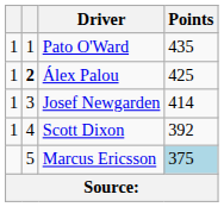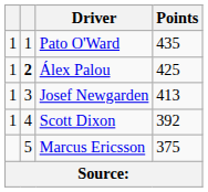Josef Newgarden | Points: 414 -> 413
Marcus Ericsson | Points: lightblue background -> no background
